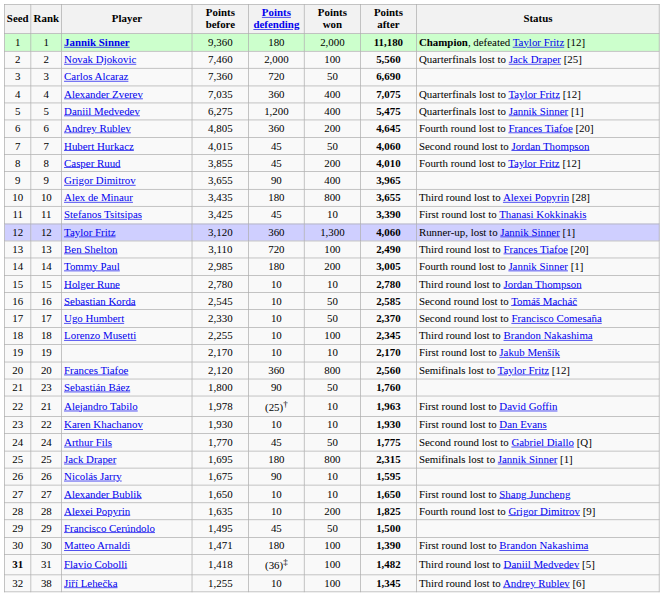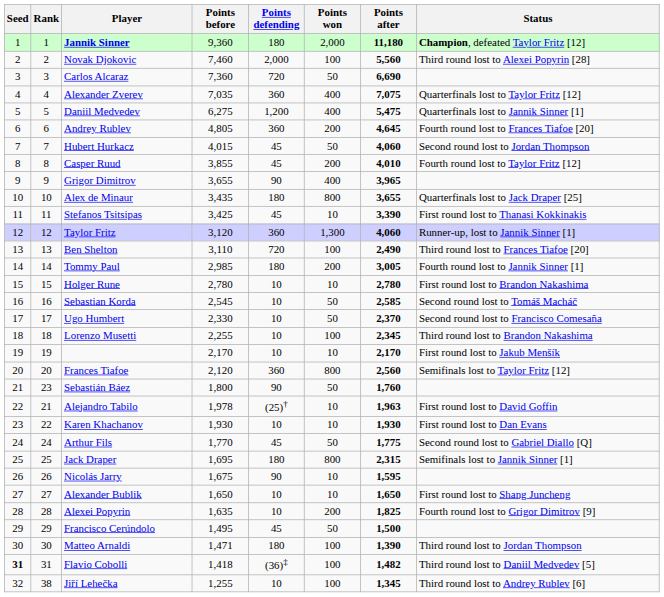Novak Djokovic | Status: Quarterfinals lost to Jack Draper [25] -> Third round lost to Alexei Popyrin [28]
Alex de Minaur | Status: Third round lost to Alexei Popyrin [28] -> Quarterfinals lost to Jack Draper [25]
Holger Rune | Status: Third round lost to Jordan Thompson -> First round lost to Brandon Nakashima
Matteo Arnaldi | Status: First round lost to Brandon Nakashima -> Third round lost to Jordan Thompson
